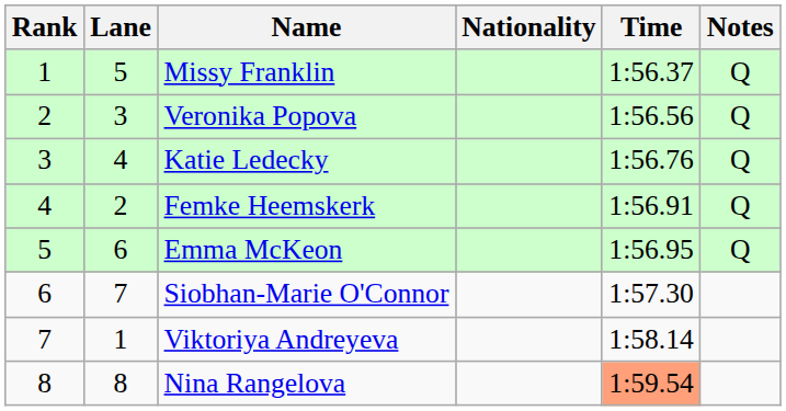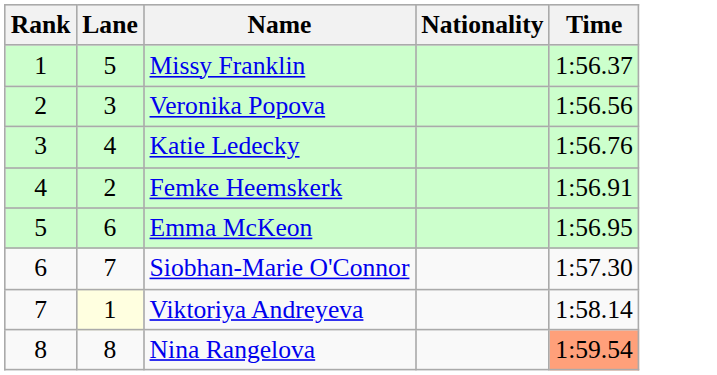- column: Notes | Q | Q | Q | Q | Q
Viktoriya Andreyeva | Lane: no background -> lightyellow background
